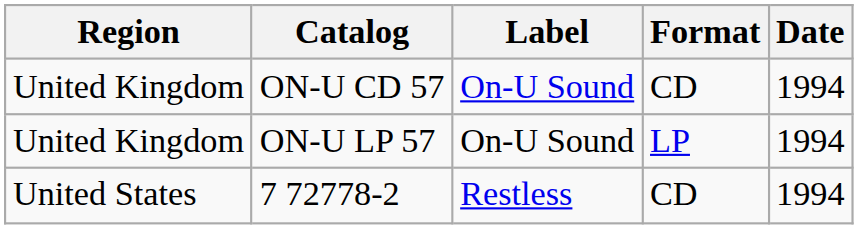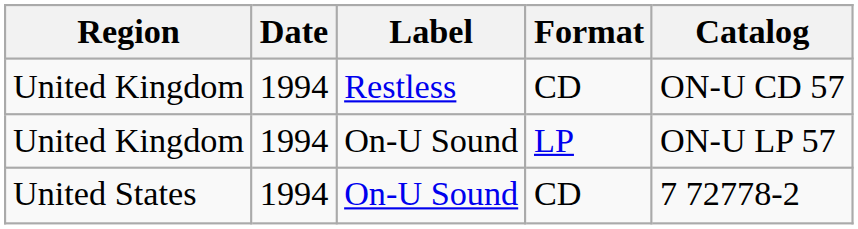columns swapped: Date <-> Catalog
United Kingdom / CD | Label: On-U Sound -> Restless
United States | Label: Restless -> On-U Sound
